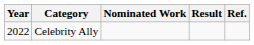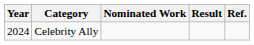Celebrity Ally | Year: 2022 -> 2024
